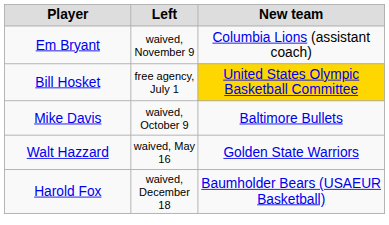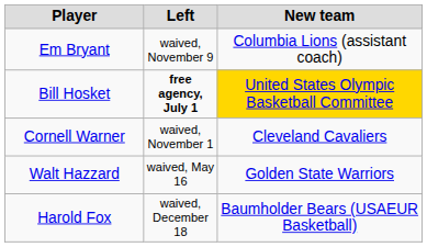Bill Hosket | Left: normal -> bold
- row: Mike Davis | waived, October 9 | Baltimore Bullets
+ row: Cornell Warner | waived, November 1 | Cleveland Cavaliers
